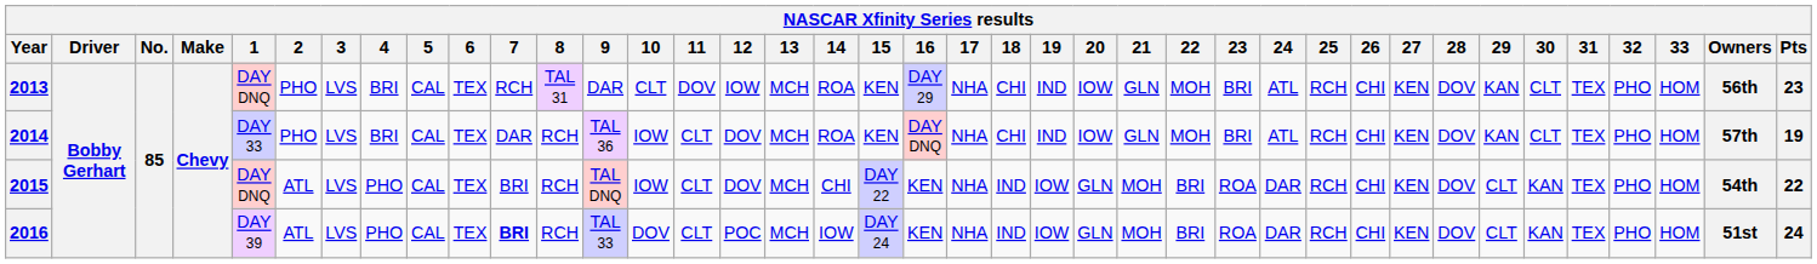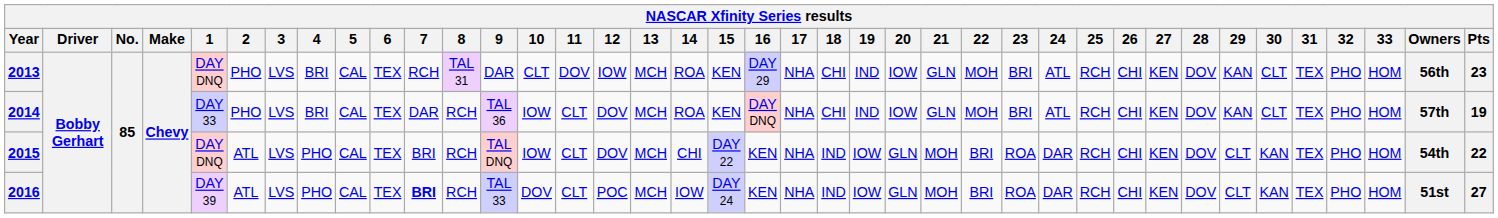2016 | Pts: 24 -> 27
